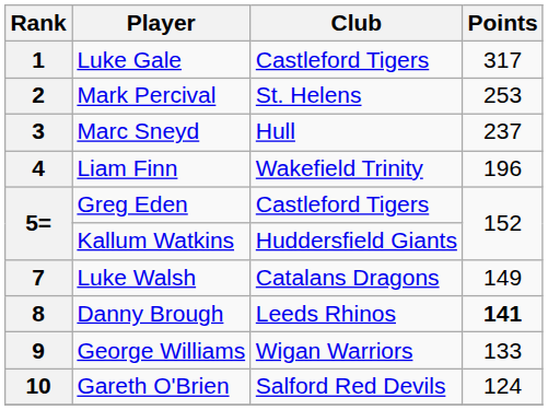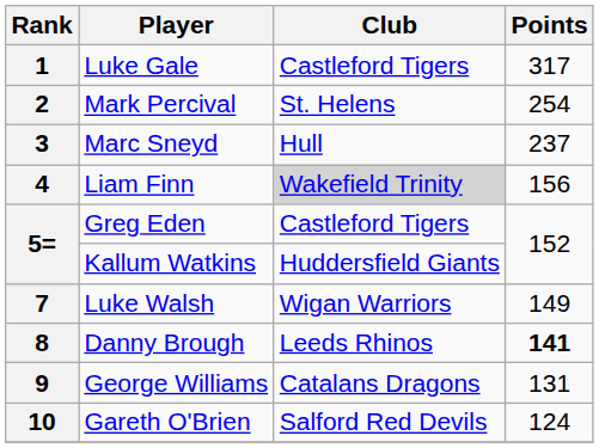2 | Points: 253 -> 254
4 | Club: no background -> lightgrey background
4 | Points: 196 -> 156
7 | Club: Catalans Dragons -> Wigan Warriors
9 | Club: Wigan Warriors -> Catalans Dragons
9 | Points: 133 -> 131
